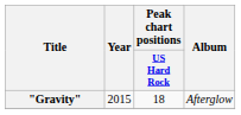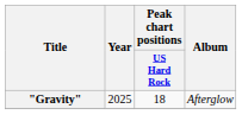"Gravity" | Year: 2015 -> 2025
